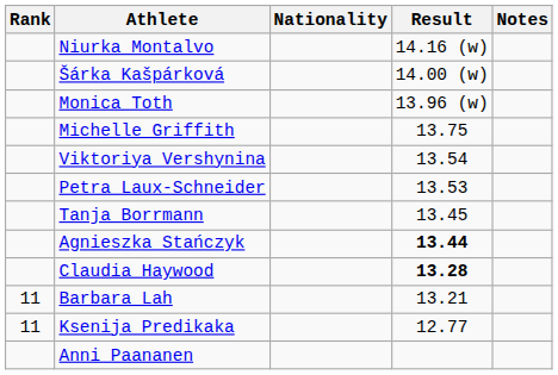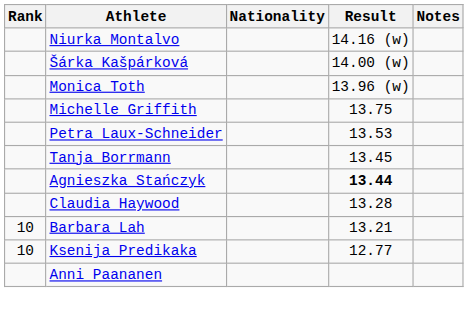- row: Viktoriya Vershynina | 13.54
Claudia Haywood | Result: bold -> normal
Barbara Lah | Rank: 11 -> 10
Ksenija Predikaka | Rank: 11 -> 10
